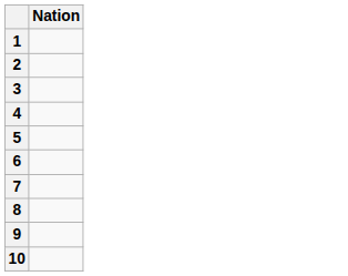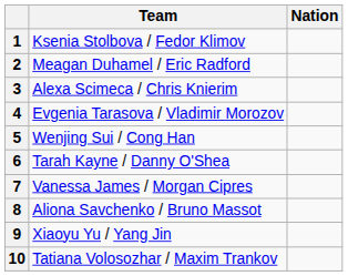+ column: Team | Ksenia Stolbova / Fedor Klimov | Meagan Duhamel / Eric Radford | Alexa Scimeca / Chris Knierim | Evgenia Tarasova / Vladimir Morozov | Wenjing Sui / Cong Han | Tarah Kayne / Danny O'Shea | Vanessa James / Morgan Cipres | Aliona Savchenko / Bruno Massot | Xiaoyu Yu / Yang Jin | Tatiana Volosozhar / Maxim Trankov
